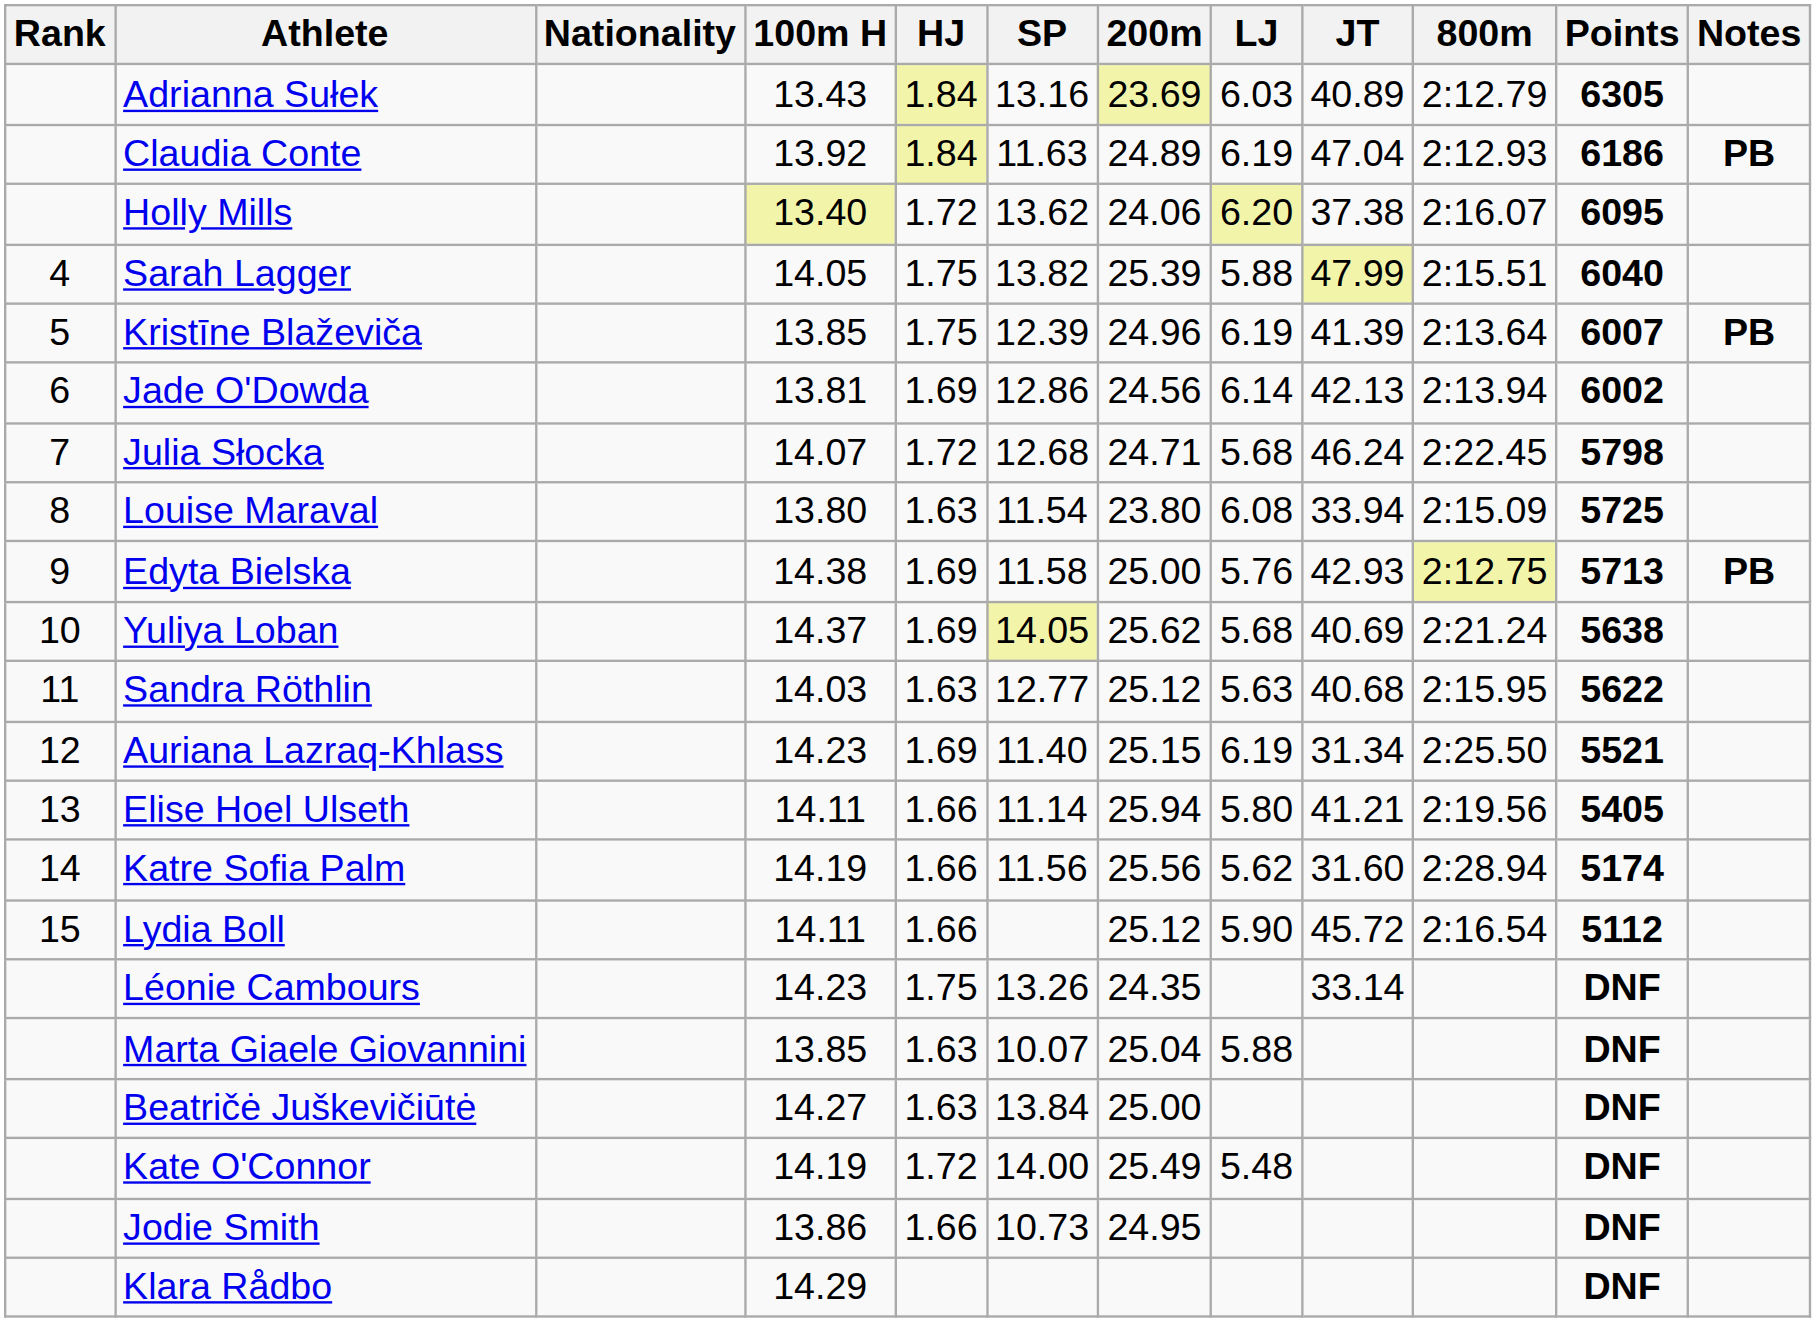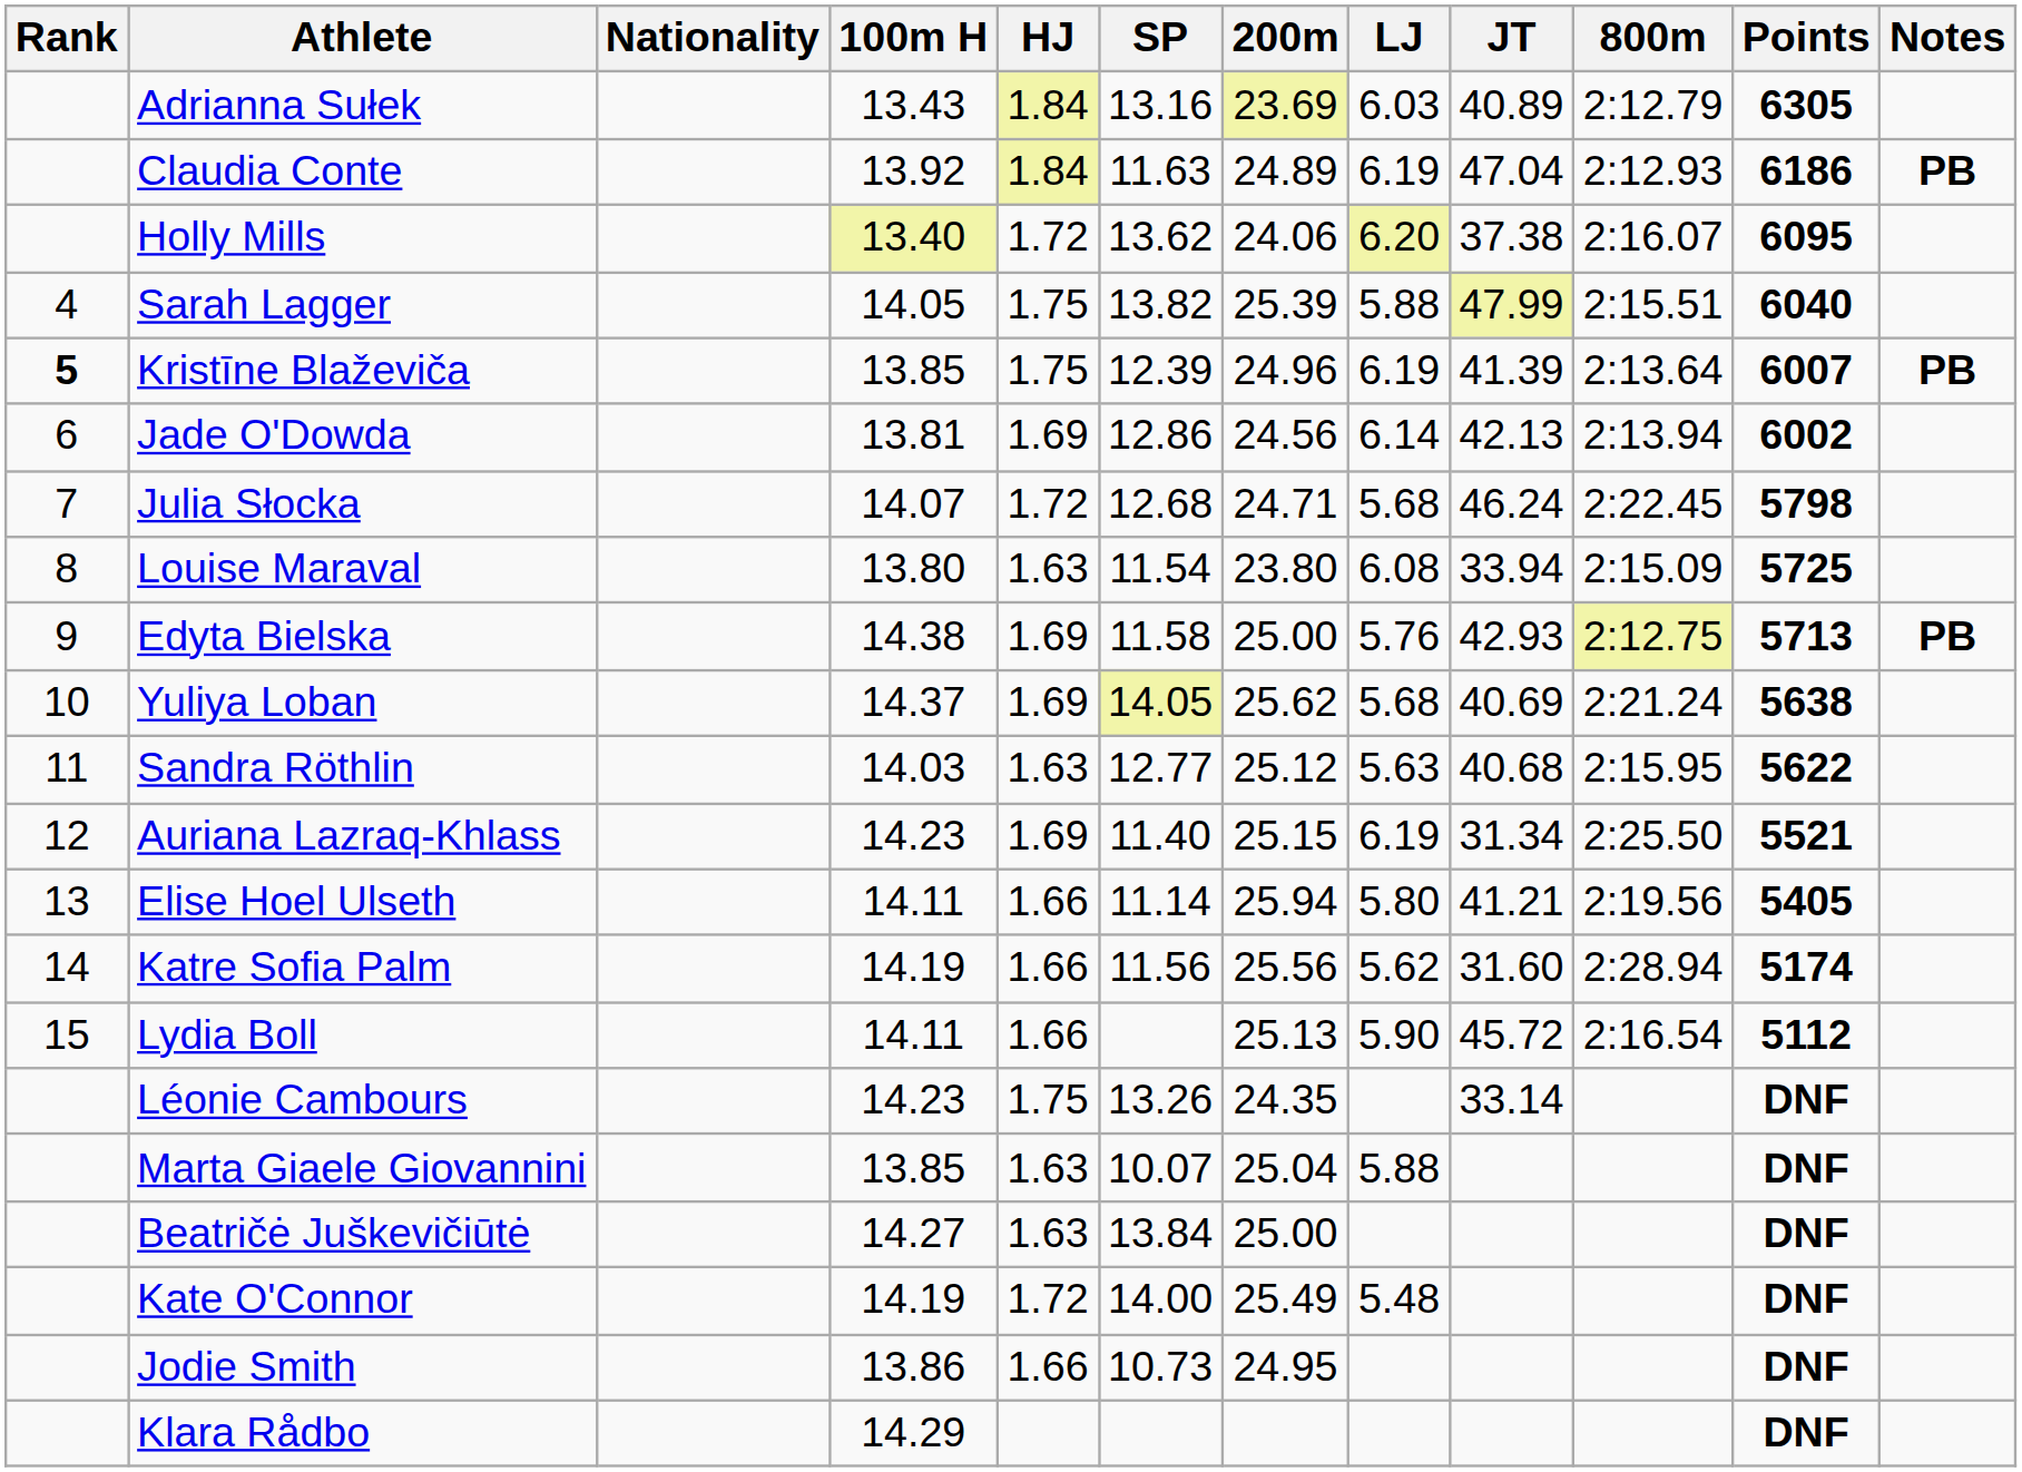Kristīne Blaževiča | Rank: normal -> bold
Lydia Boll | 200m: 25.12 -> 25.13
